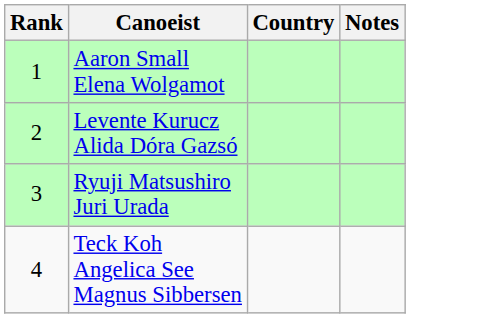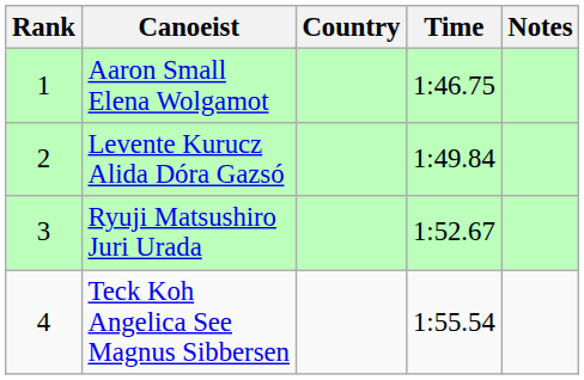+ column: Time | 1:46.75 | 1:49.84 | 1:52.67 | 1:55.54
